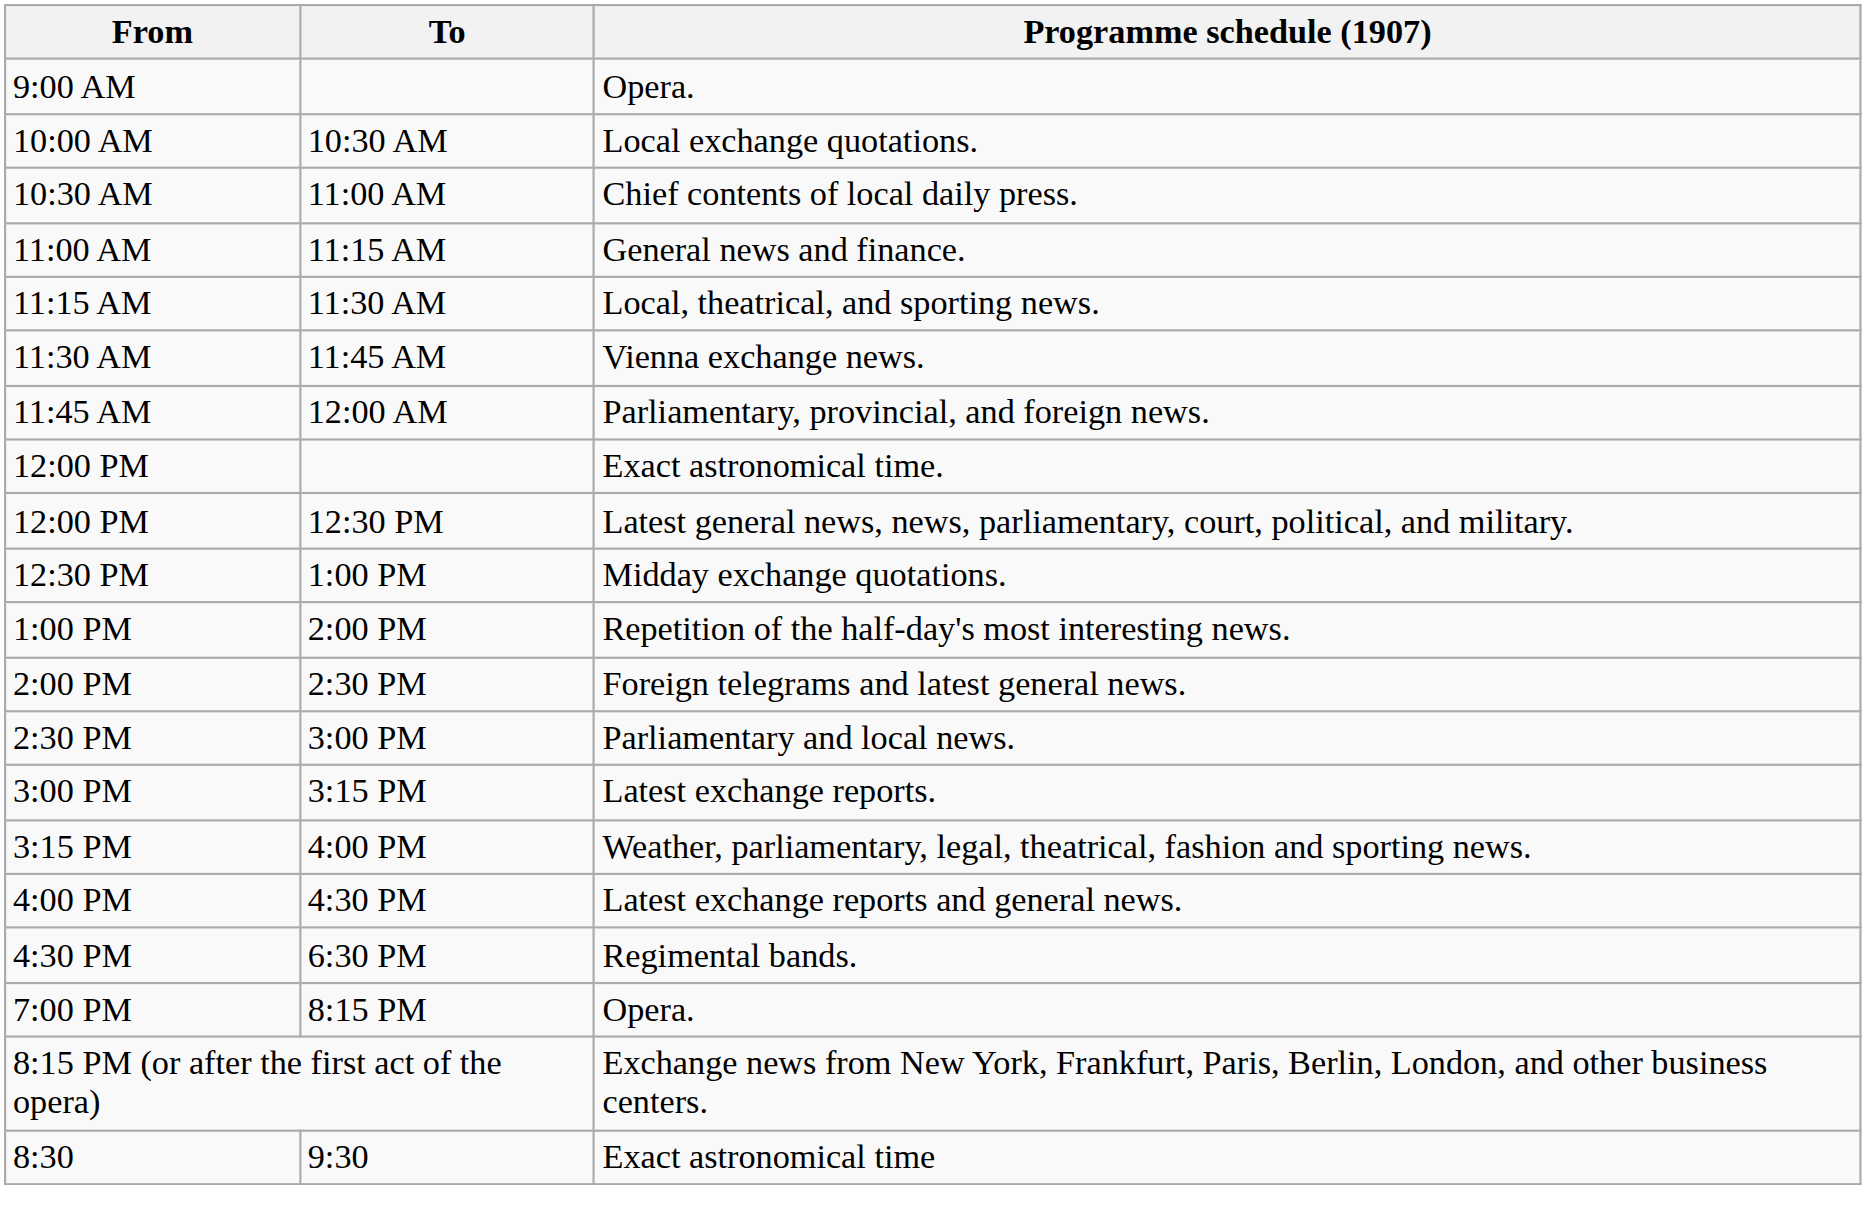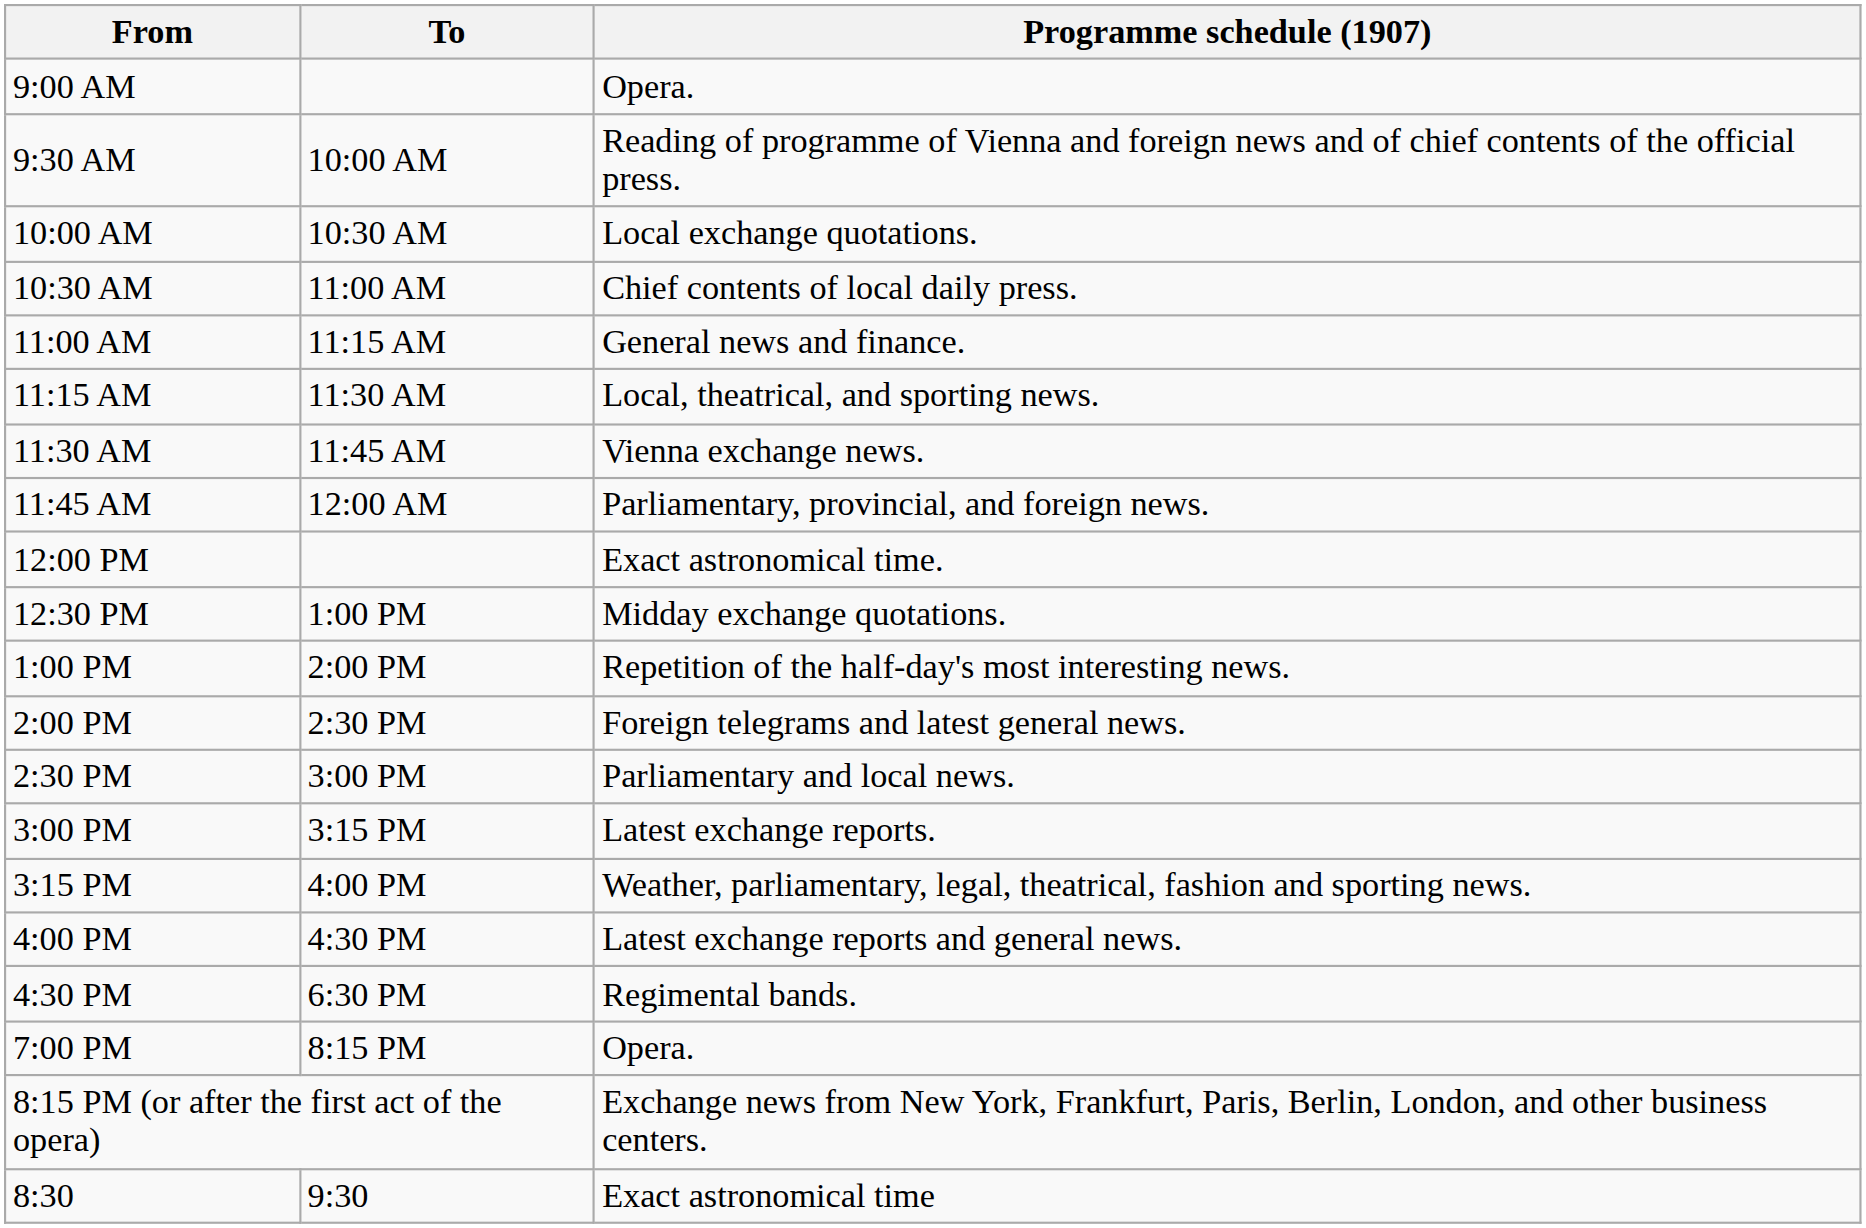+ row: 9:30 AM | 10:00 AM | Reading of programme of Vienna and foreign news and of chief contents of the official press.
- row: 12:00 PM | 12:30 PM | Latest general news, news, parliamentary, court, political, and military.
